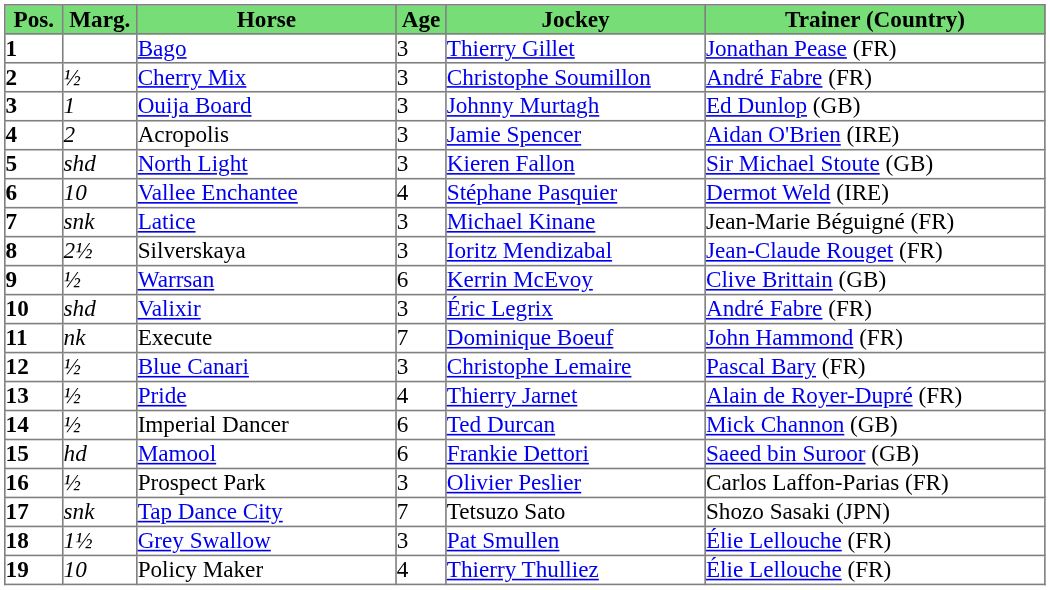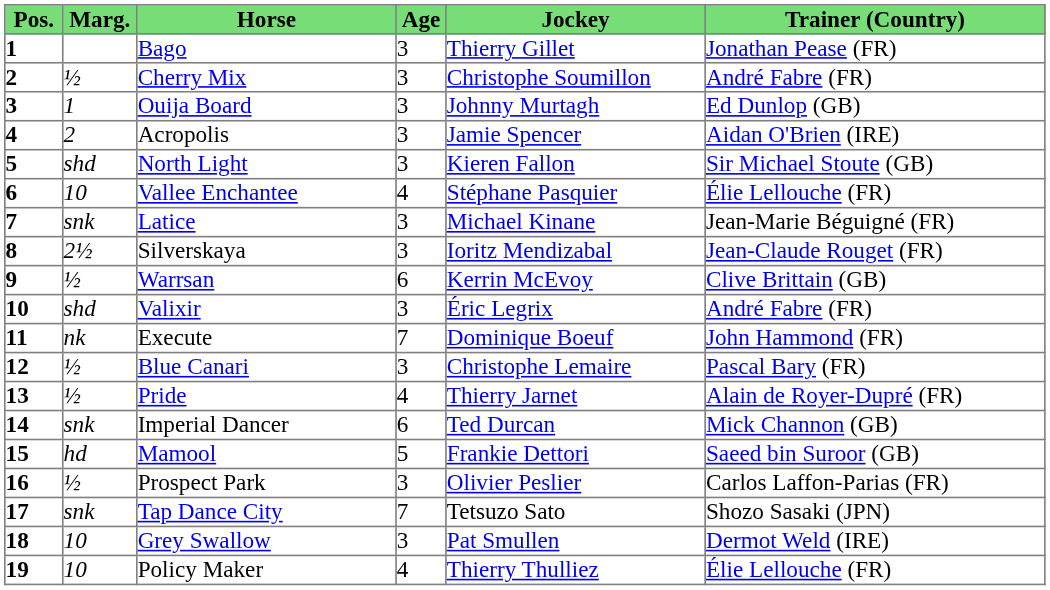Vallee Enchantee | Trainer (Country): Dermot Weld (IRE) -> Élie Lellouche (FR)
Imperial Dancer | Marg.: ½ -> snk
Mamool | Age: 6 -> 5
Grey Swallow | Marg.: 1½ -> 10
Grey Swallow | Trainer (Country): Élie Lellouche (FR) -> Dermot Weld (IRE)
